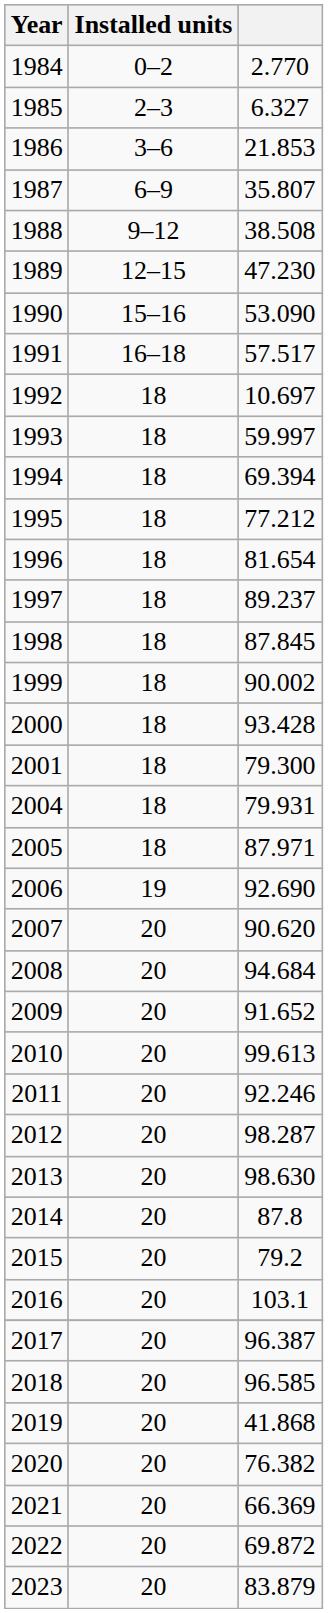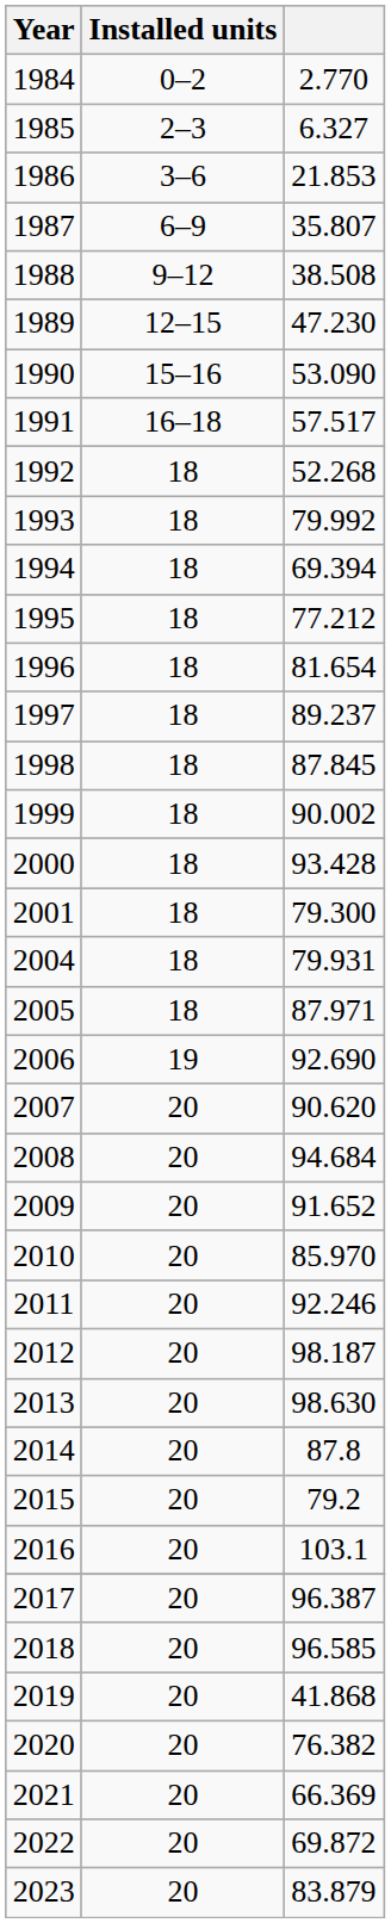1992 | column 3: 10.697 -> 52.268
1993 | column 3: 59.997 -> 79.992
2010 | column 3: 99.613 -> 85.970
2012 | column 3: 98.287 -> 98.187
